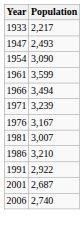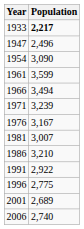1933 | Population: normal -> bold
1947 | Population: 2,493 -> 2,496
+ row: 1996 | 2,775
2001 | Population: 2,687 -> 2,689
